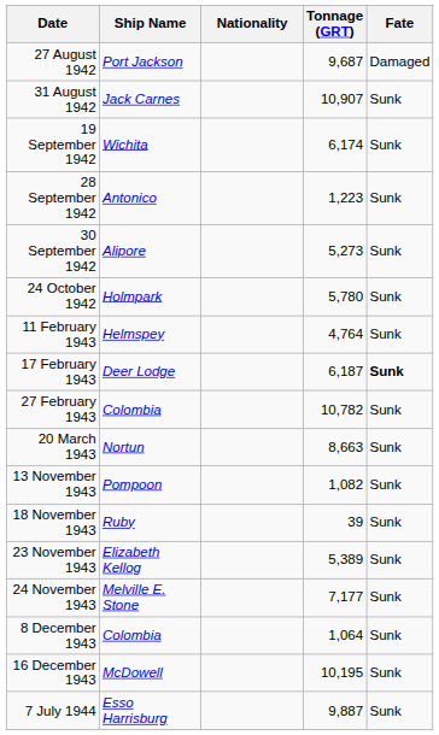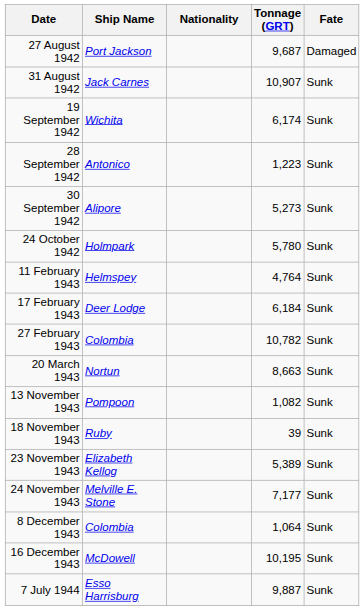17 February 1943 | Tonnage (GRT): 6,187 -> 6,184
17 February 1943 | Fate: bold -> normal
